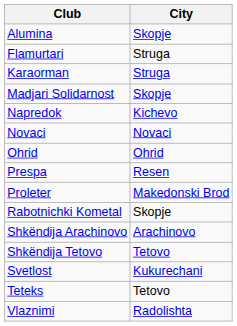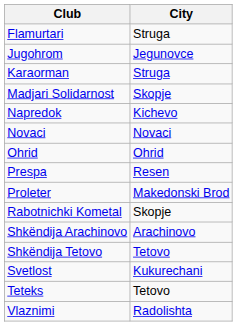- row: Alumina | Skopje
+ row: Jugohrom | Jegunovce
